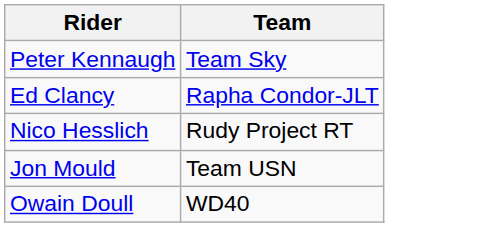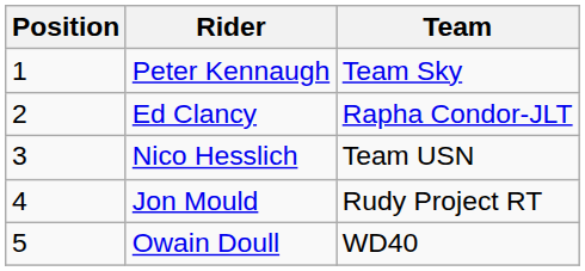+ column: Position | 1 | 2 | 3 | 4 | 5
Nico Hesslich | Team: Rudy Project RT -> Team USN
Jon Mould | Team: Team USN -> Rudy Project RT
